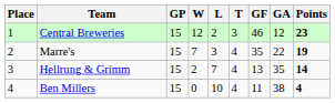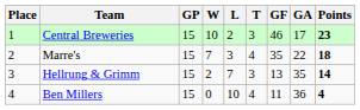Central Breweries | W: 12 -> 10
Central Breweries | GA: 12 -> 17
Marre's | Points: 19 -> 18
Hellrung & Grimm | T: 4 -> 3
Ben Millers | GA: 38 -> 36
